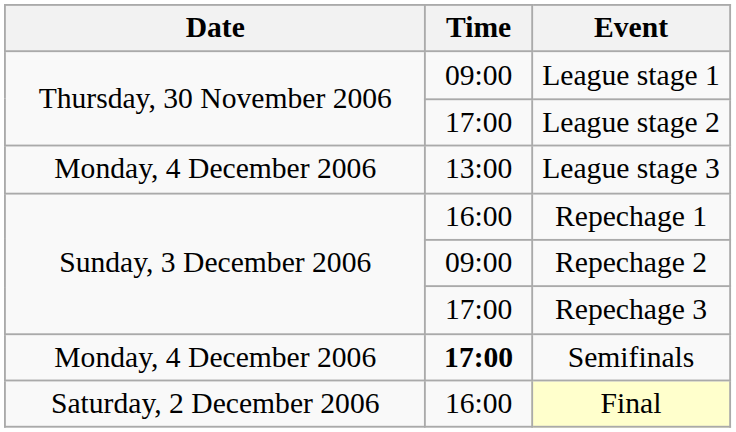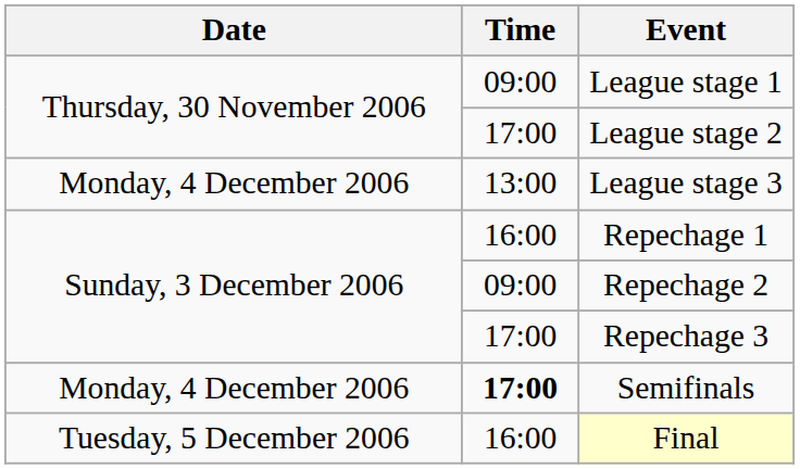Final | Date: Saturday, 2 December 2006 -> Tuesday, 5 December 2006
